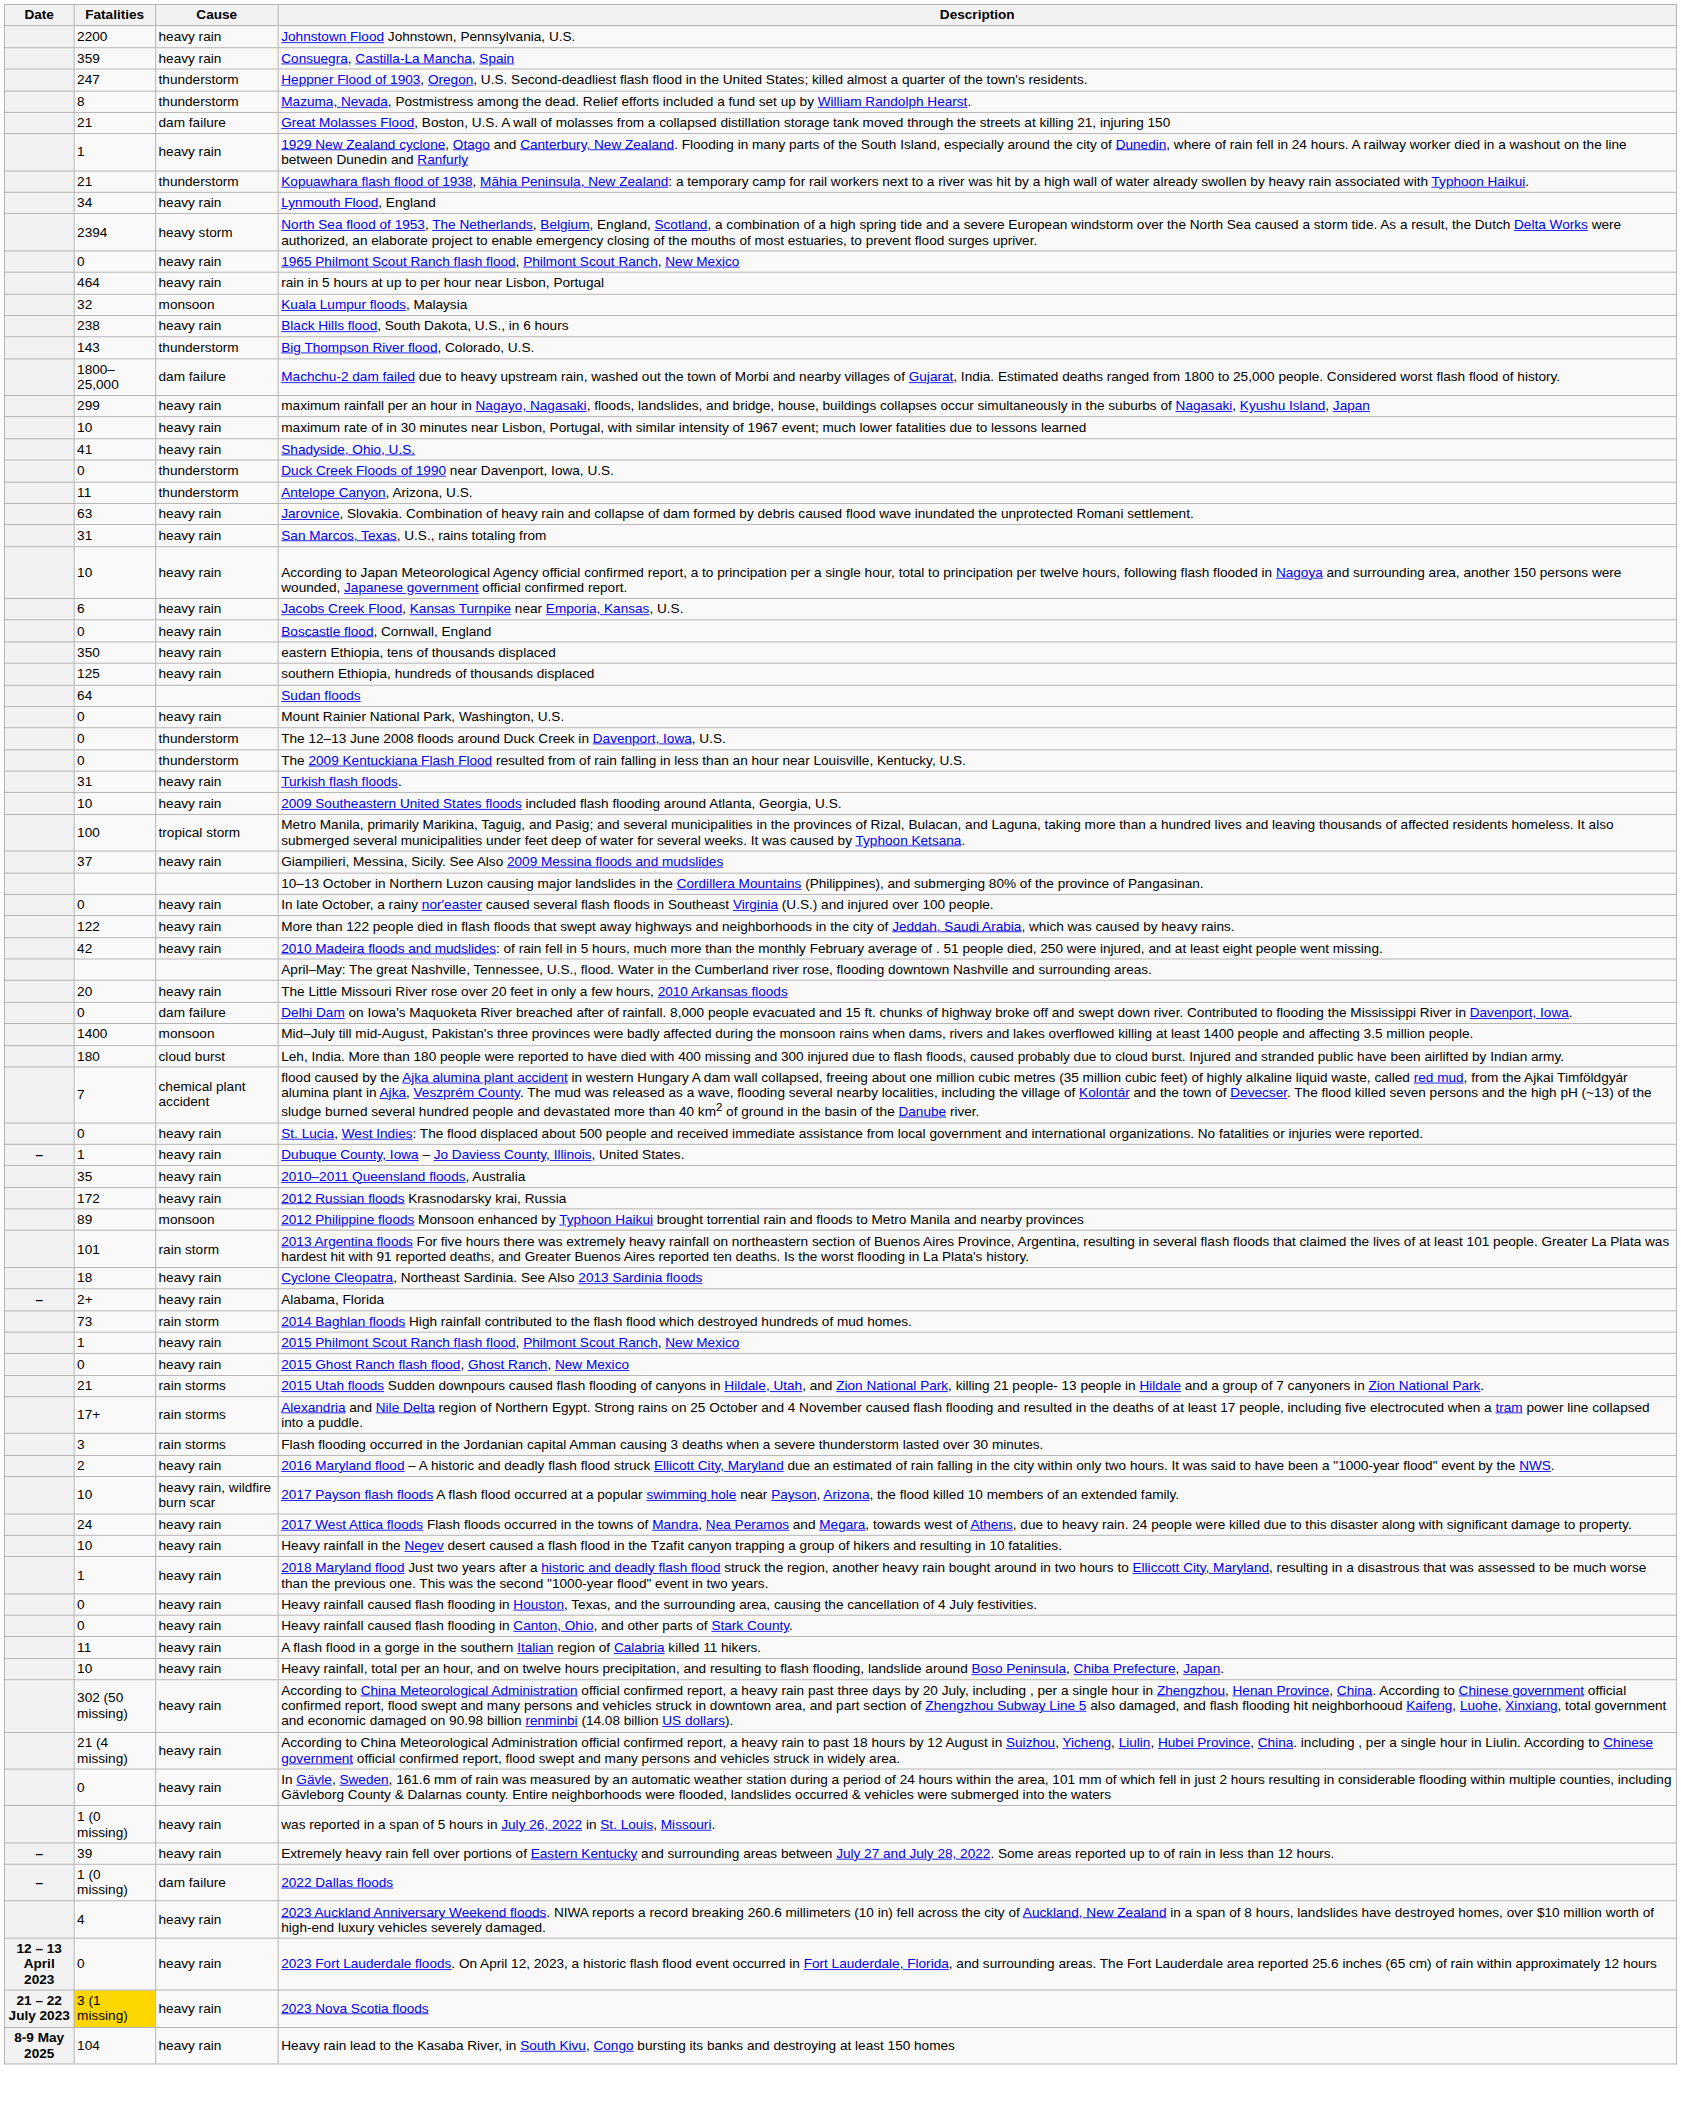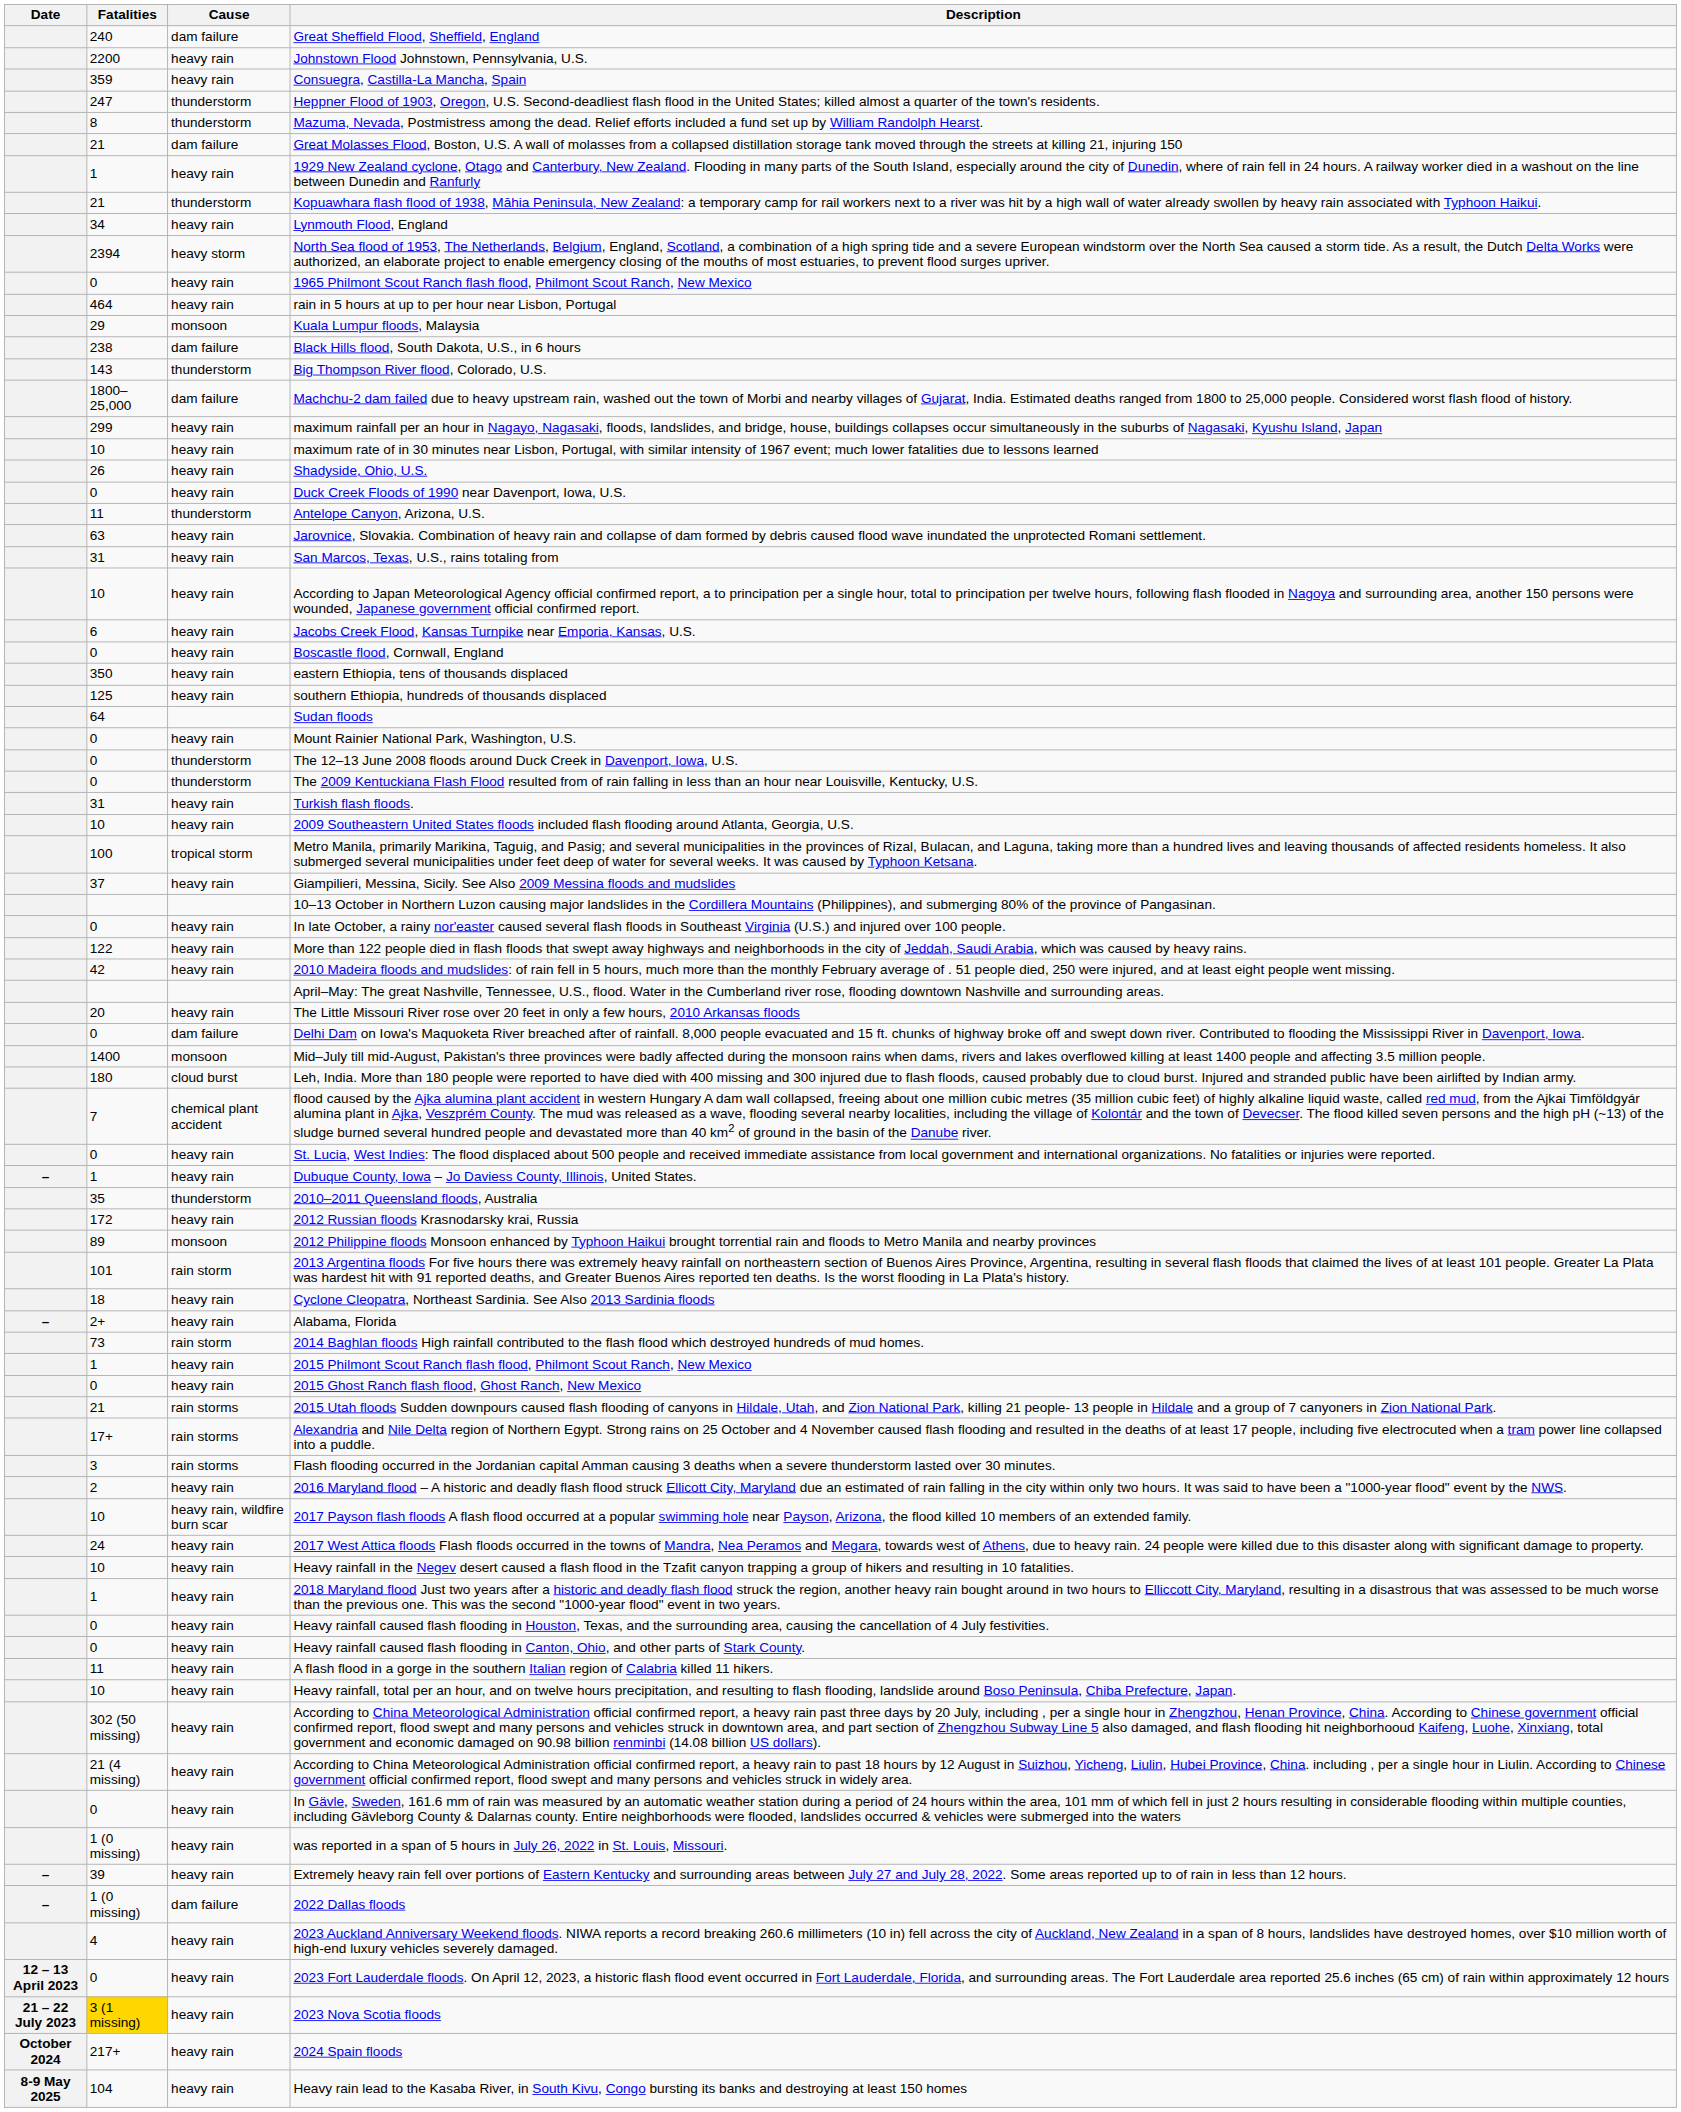+ row: 240 | dam failure | Great Sheffield Flood, Sheffield, England
Kuala Lumpur floods, Malaysia | Fatalities: 32 -> 29
Black Hills flood, South Dakota, U.S., in 6 hours | Cause: heavy rain -> dam failure
Shadyside, Ohio, U.S. | Fatalities: 41 -> 26
Duck Creek Floods of 1990 near Davenport, Iowa, U.S. | Cause: thunderstorm -> heavy rain
2010–2011 Queensland floods, Australia | Cause: heavy rain -> thunderstorm
+ row: October 2024 | 217+ | heavy rain | 2024 Spain floods
